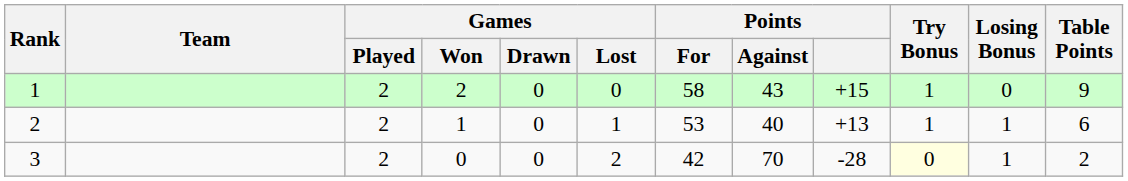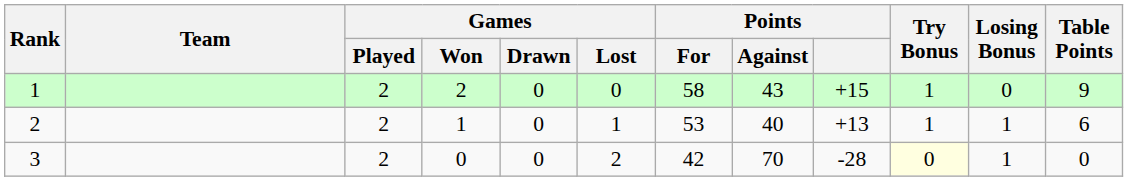3 | Table Points: 2 -> 0
